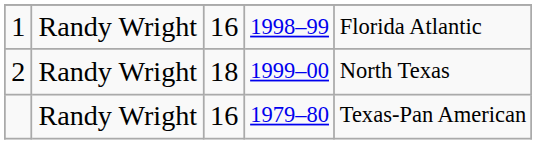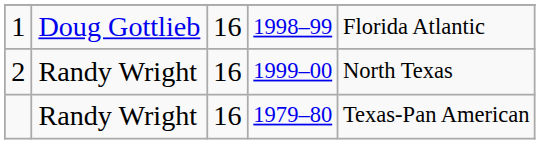1 | column 2: Randy Wright -> Doug Gottlieb
2 | column 3: 18 -> 16
